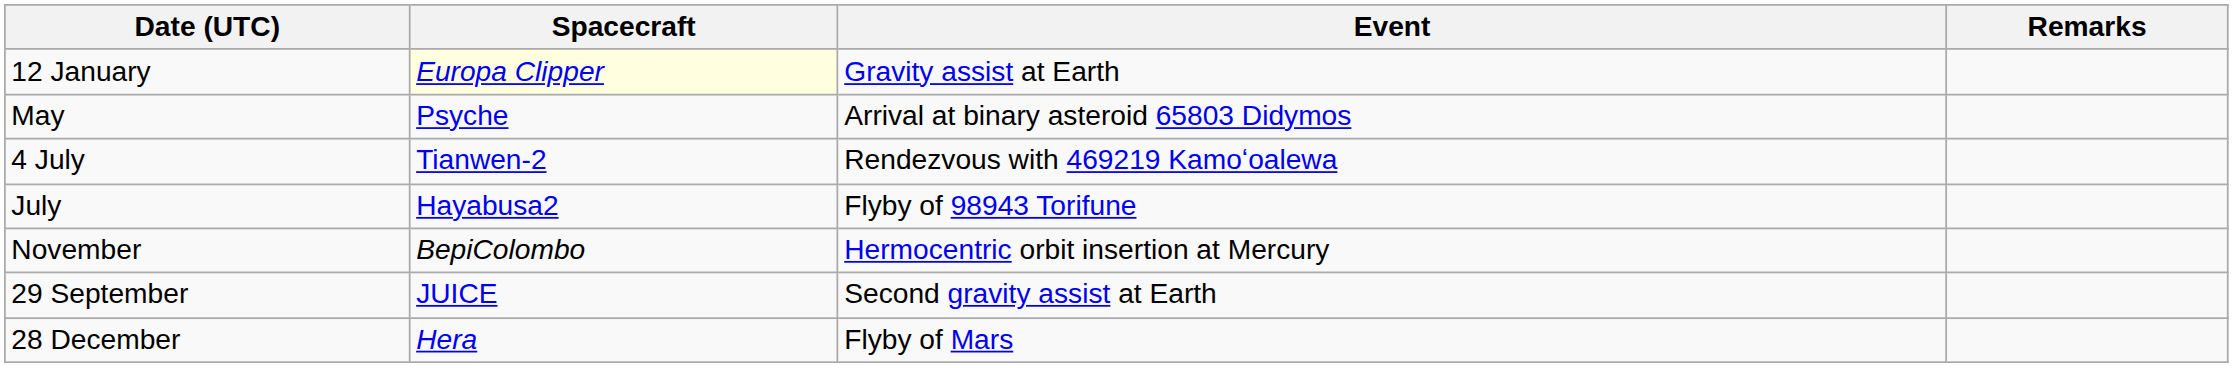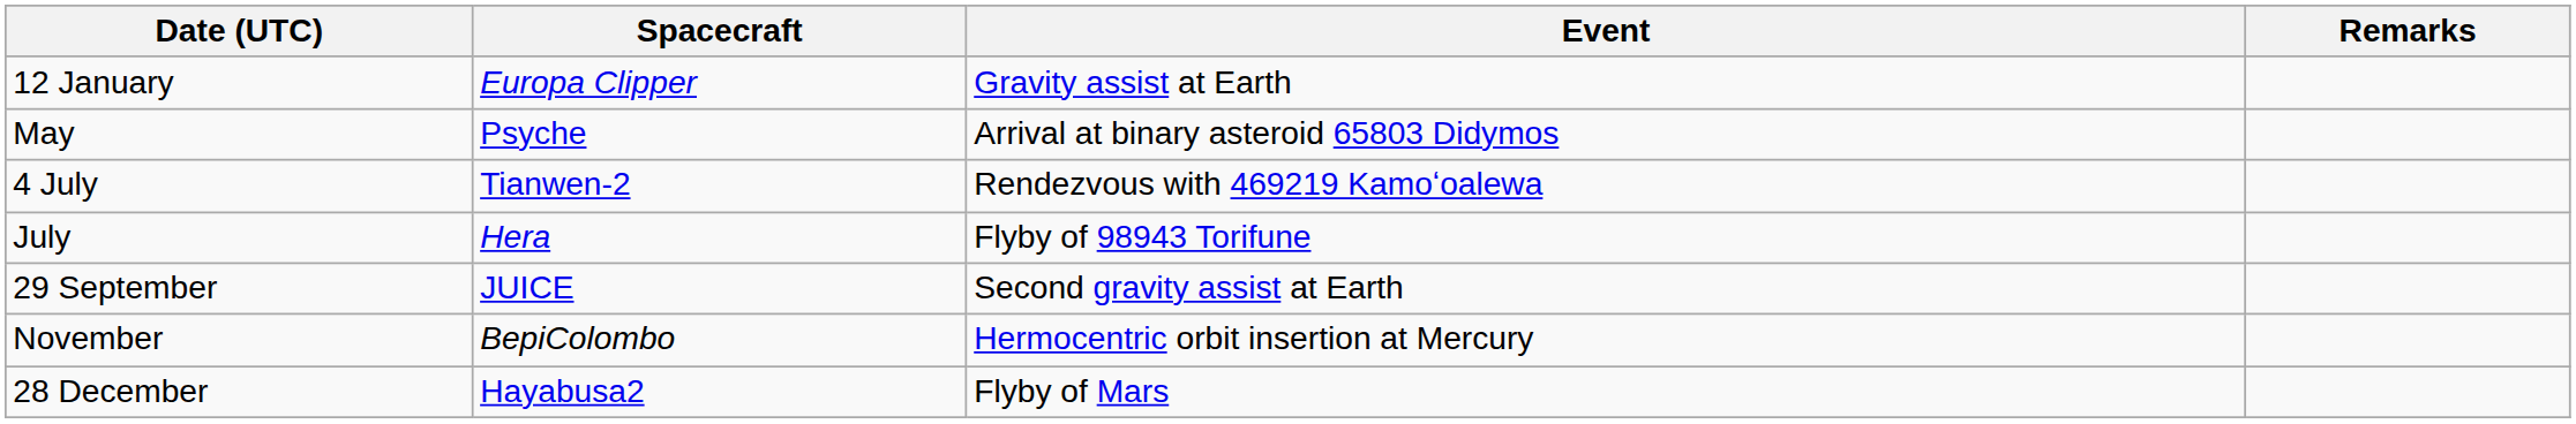12 January | Spacecraft: lightyellow background -> no background
July | Spacecraft: Hayabusa2 -> Hera
rows swapped: 29 September <-> November
28 December | Spacecraft: Hera -> Hayabusa2
